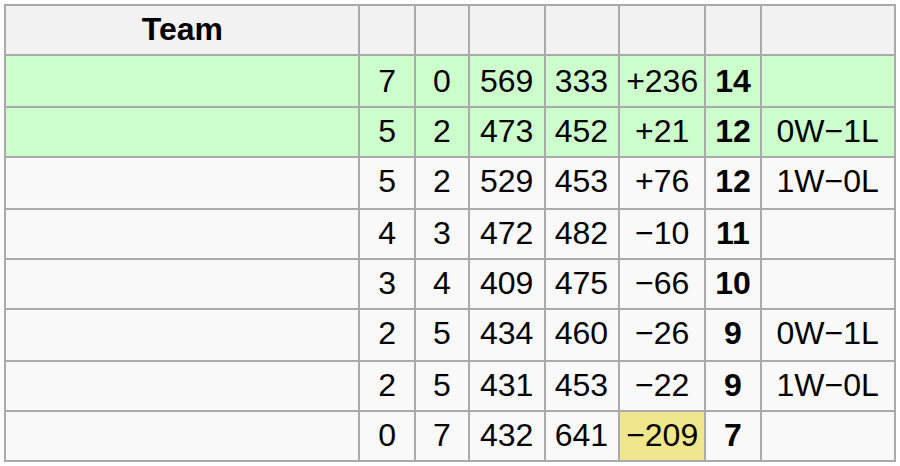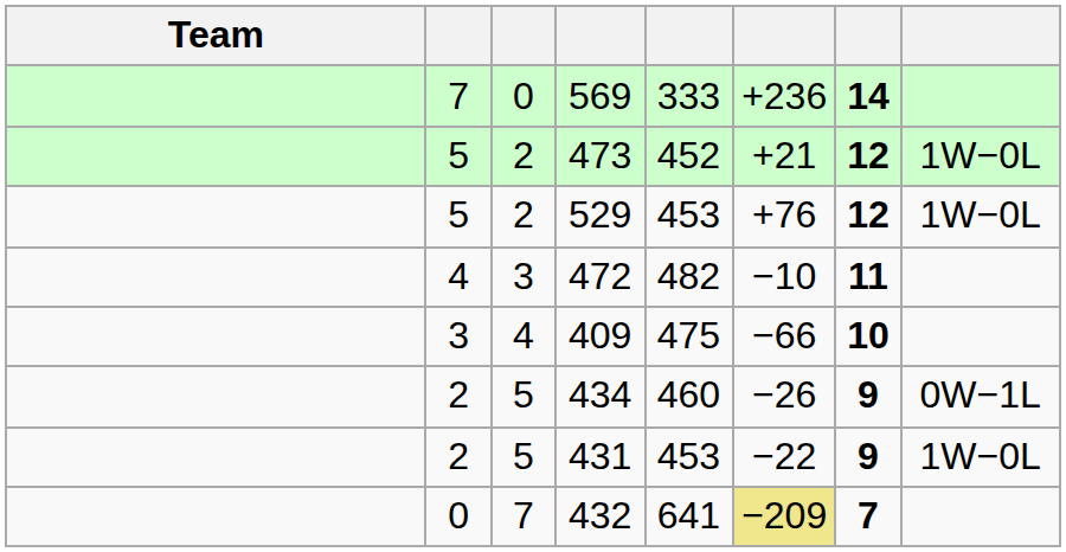473 | column 8: 0W−1L -> 1W−0L
